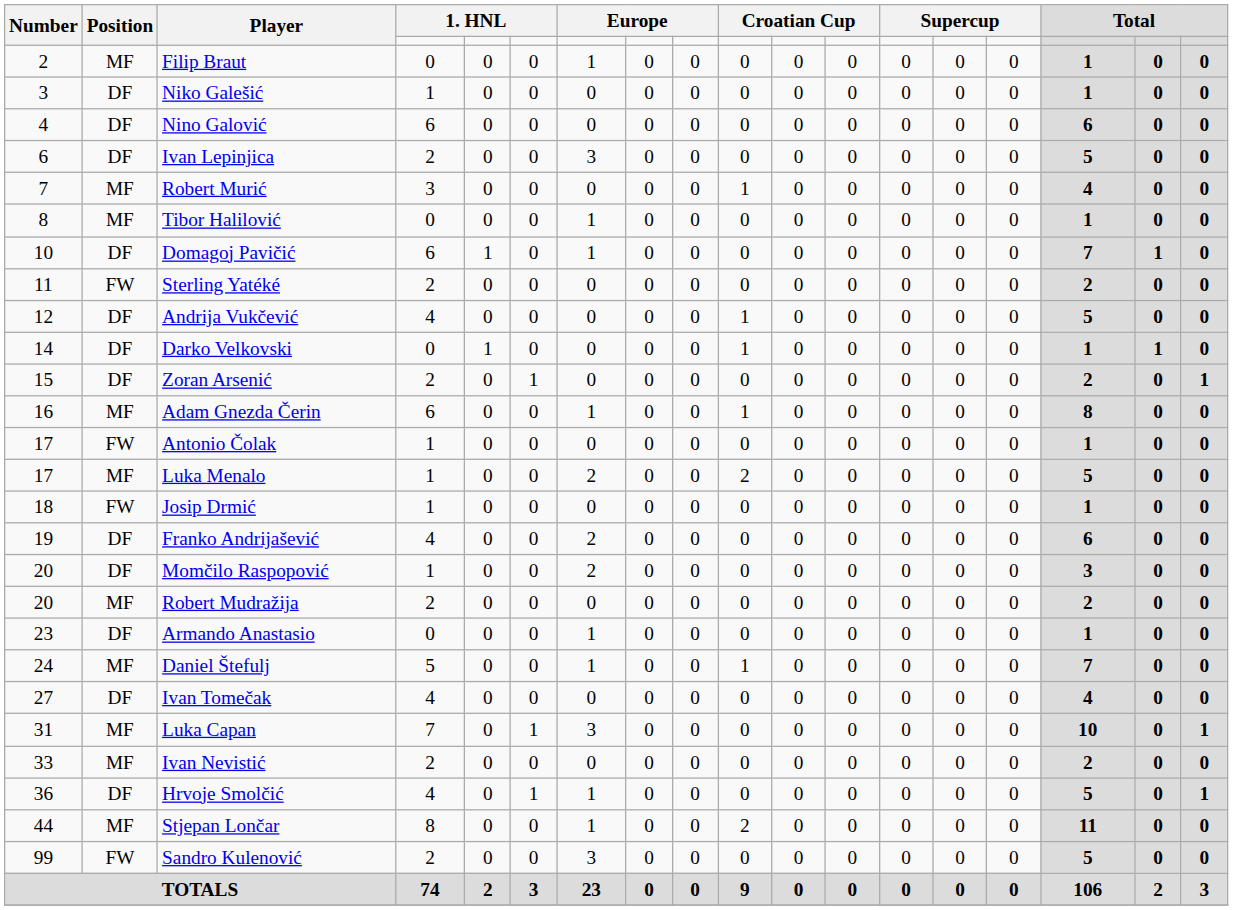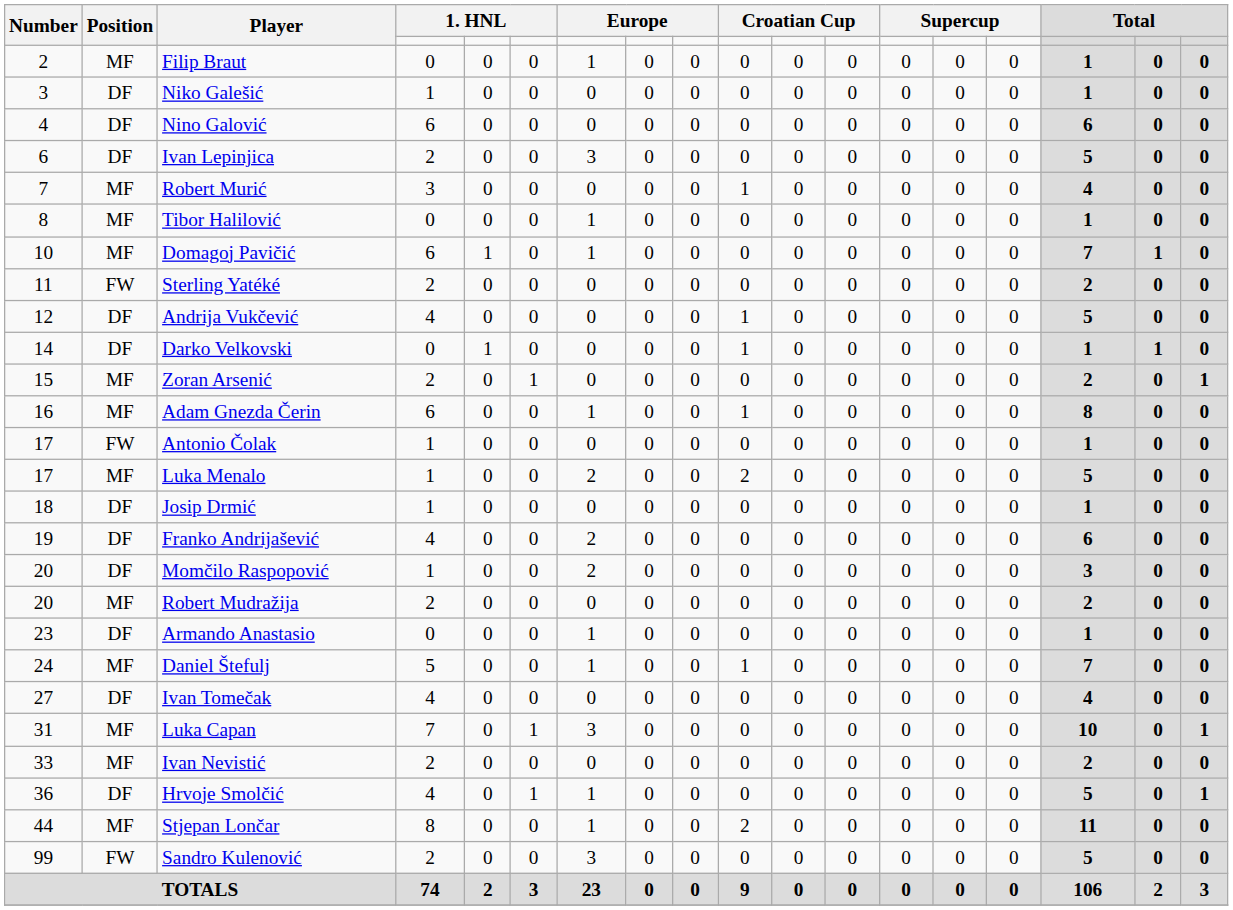Domagoj Pavičić | Position: DF -> MF
Zoran Arsenić | Position: DF -> MF
Josip Drmić | Position: FW -> DF
